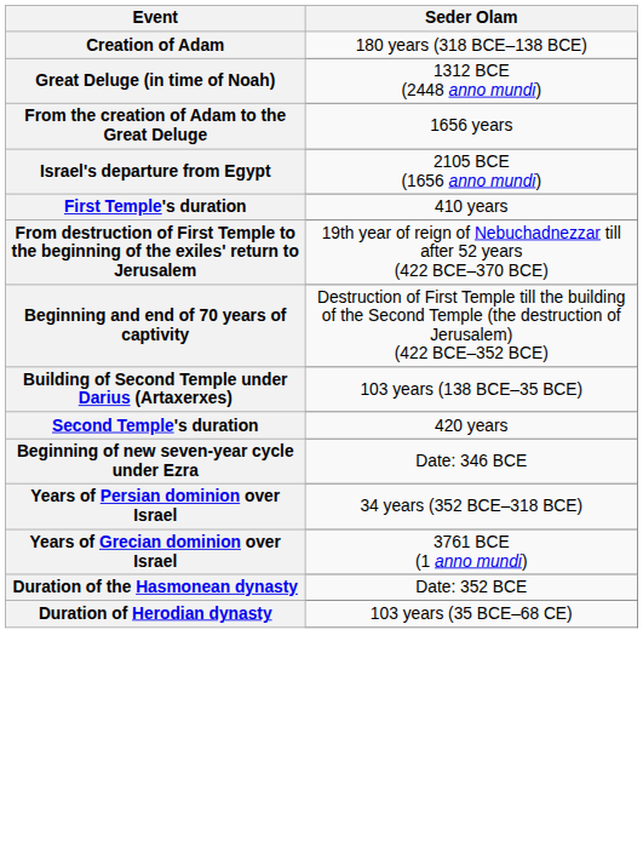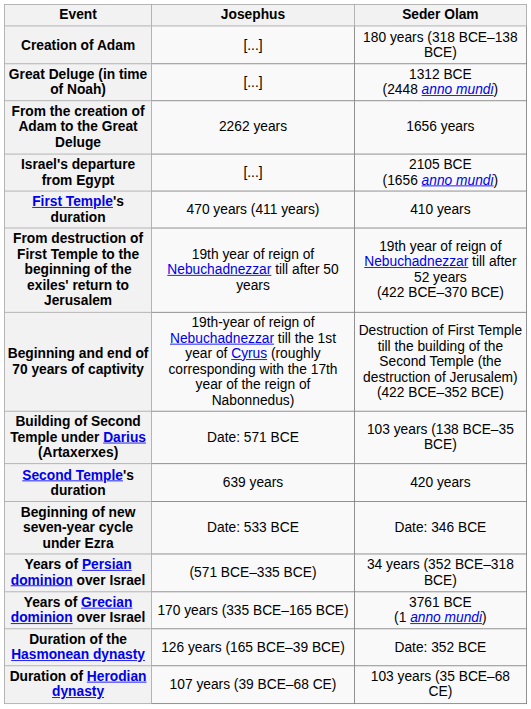+ column: Josephus | [...] | [...] | 2262 years | [...] | 470 years (411 years) | 19th year of reign of Nebuchadnezzar till after 50 years | 19th-year of reign of Nebuchadnezzar till the 1st year of Cyrus (roughly corresponding with the 17th year of the reign of Nabonnedus) | Date: 571 BCE | 639 years | Date: 533 BCE | (571 BCE–335 BCE) | 170 years (335 BCE–165 BCE) | 126 years (165 BCE–39 BCE) | 107 years (39 BCE–68 CE)
